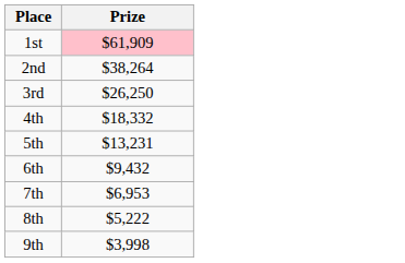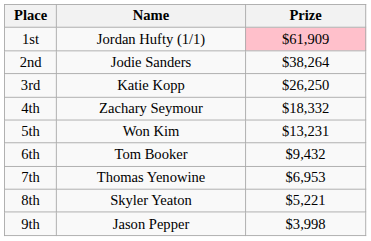+ column: Name | Jordan Hufty (1/1) | Jodie Sanders | Katie Kopp | Zachary Seymour | Won Kim | Tom Booker | Thomas Yenowine | Skyler Yeaton | Jason Pepper
8th | Prize: $5,222 -> $5,221
